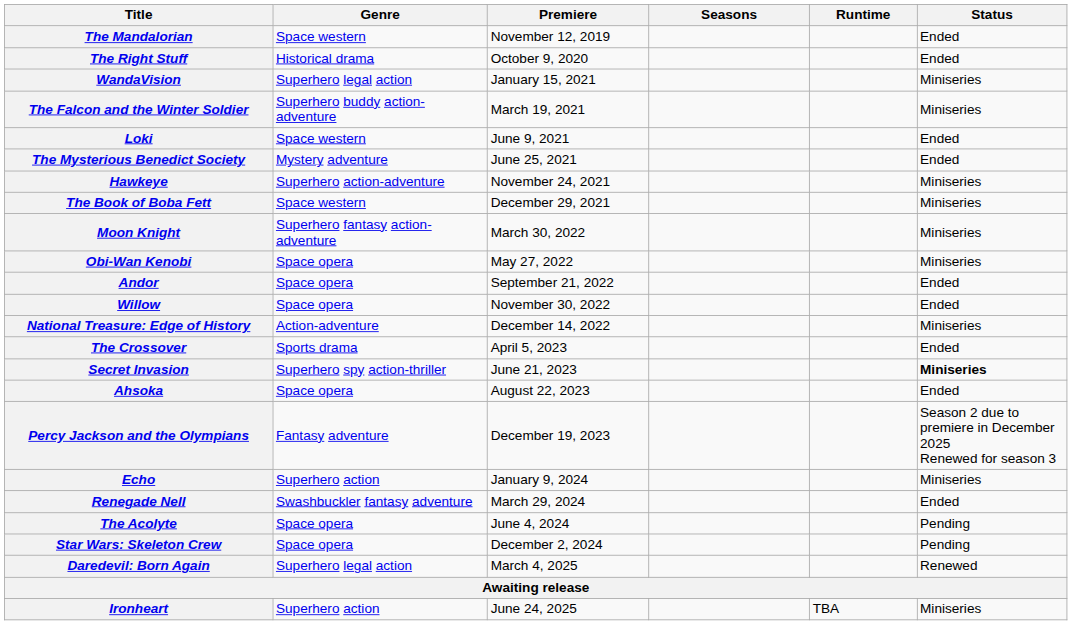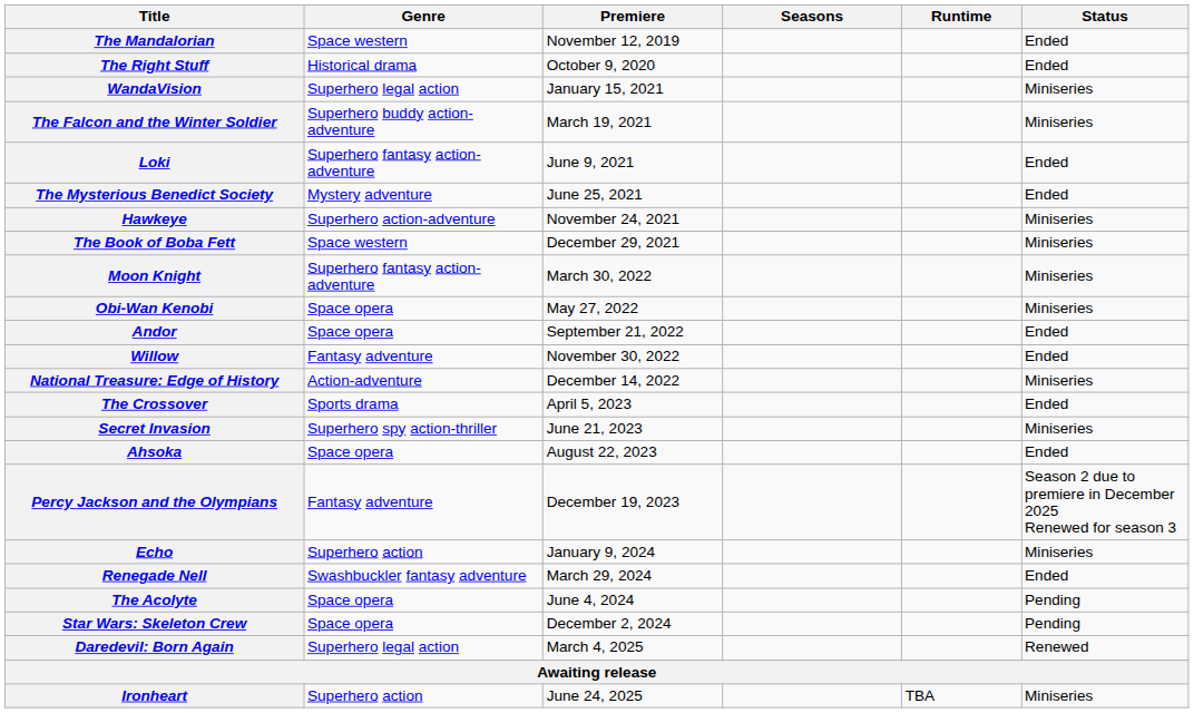Loki | Genre: Space western -> Superhero fantasy action-adventure
Willow | Genre: Space opera -> Fantasy adventure
Secret Invasion | Status: bold -> normal
